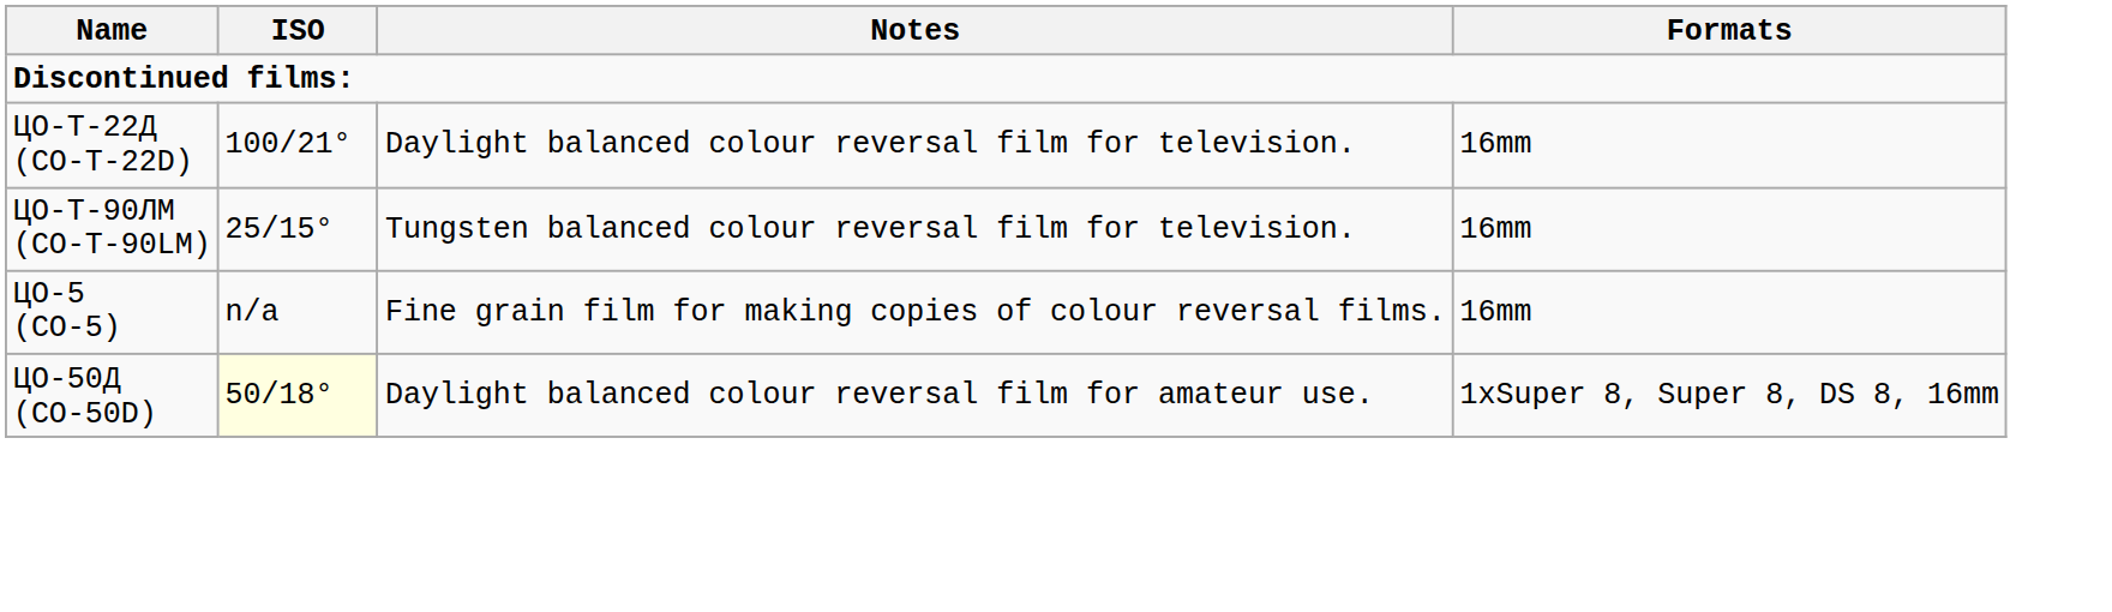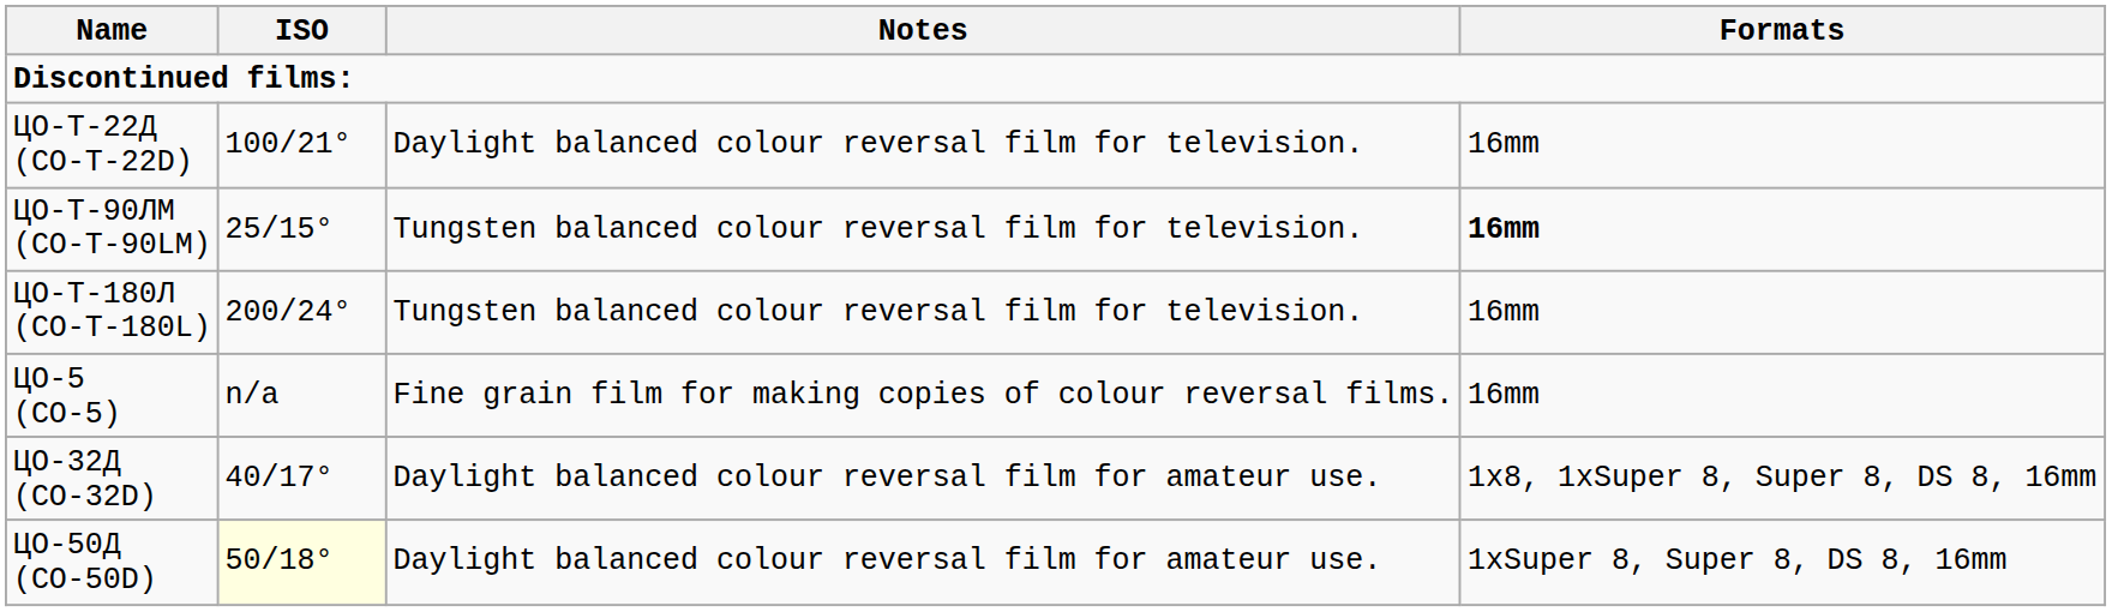ЦО-Т-90ЛМ (CO-T-90LM) | Formats: normal -> bold
+ row: ЦО-Т-180Л (CO-T-180L) | 200/24° | Tungsten balanced colour reversal film for television. | 16mm
+ row: ЦО-32Д (CO-32D) | 40/17° | Daylight balanced colour reversal film for amateur use. | 1x8, 1xSuper 8, Super 8, DS 8, 16mm
